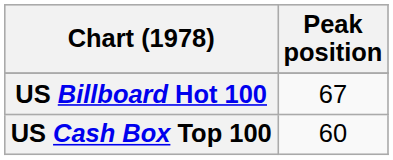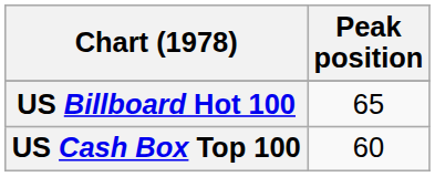US Billboard Hot 100 | Peak position: 67 -> 65
